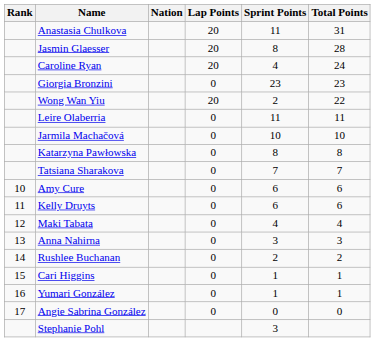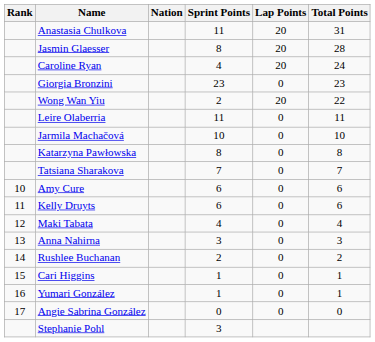columns swapped: Sprint Points <-> Lap Points
